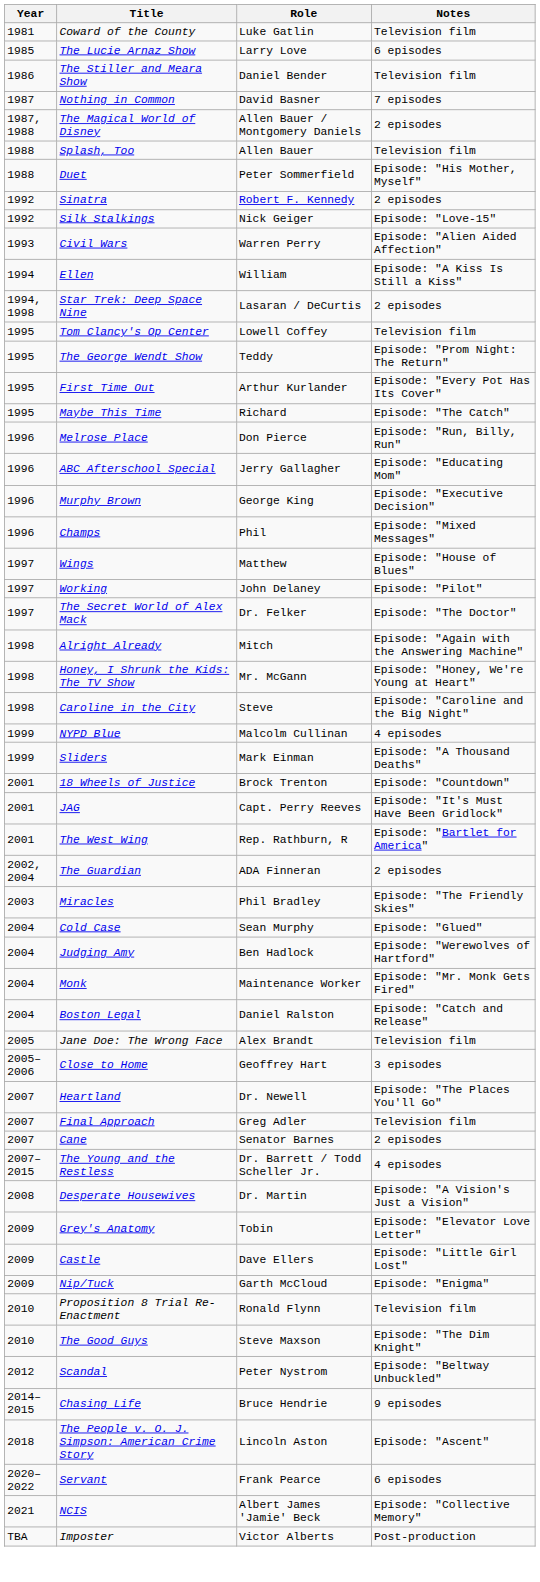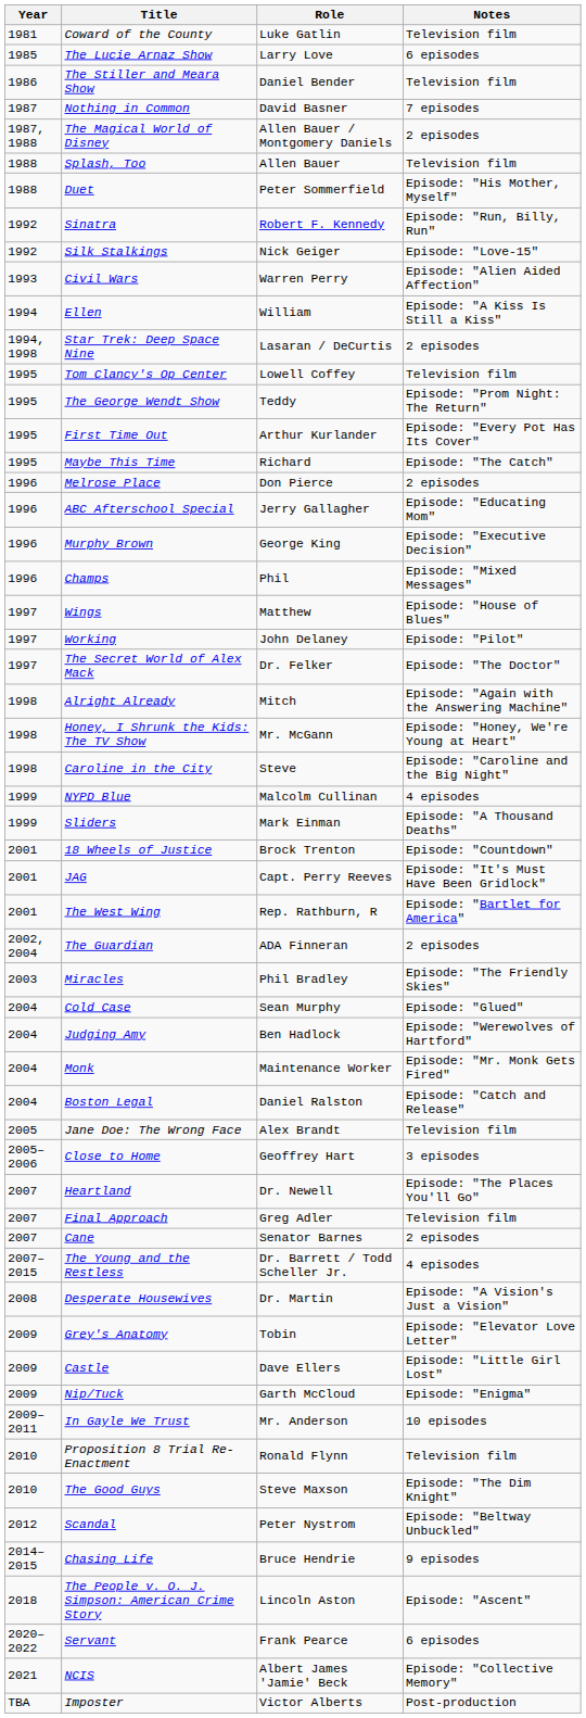Sinatra | Notes: 2 episodes -> Episode: "Run, Billy, Run"
Melrose Place | Notes: Episode: "Run, Billy, Run" -> 2 episodes
+ row: 2009–2011 | In Gayle We Trust | Mr. Anderson | 10 episodes
